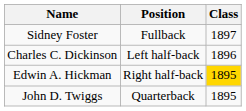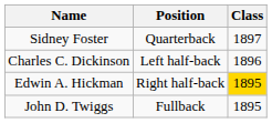Sidney Foster | Position: Fullback -> Quarterback
John D. Twiggs | Position: Quarterback -> Fullback
